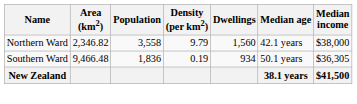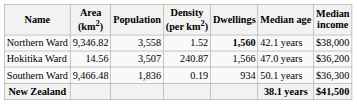Northern Ward | Area (km2): 2,346.82 -> 9,346.82
Northern Ward | Density (per km2): 9.79 -> 1.52
Northern Ward | Dwellings: normal -> bold
+ row: Hokitika Ward | 14.56 | 3,507 | 240.87 | 1,566 | 47.0 years | $36,200
Southern Ward | Median income: $36,305 -> $36,300
